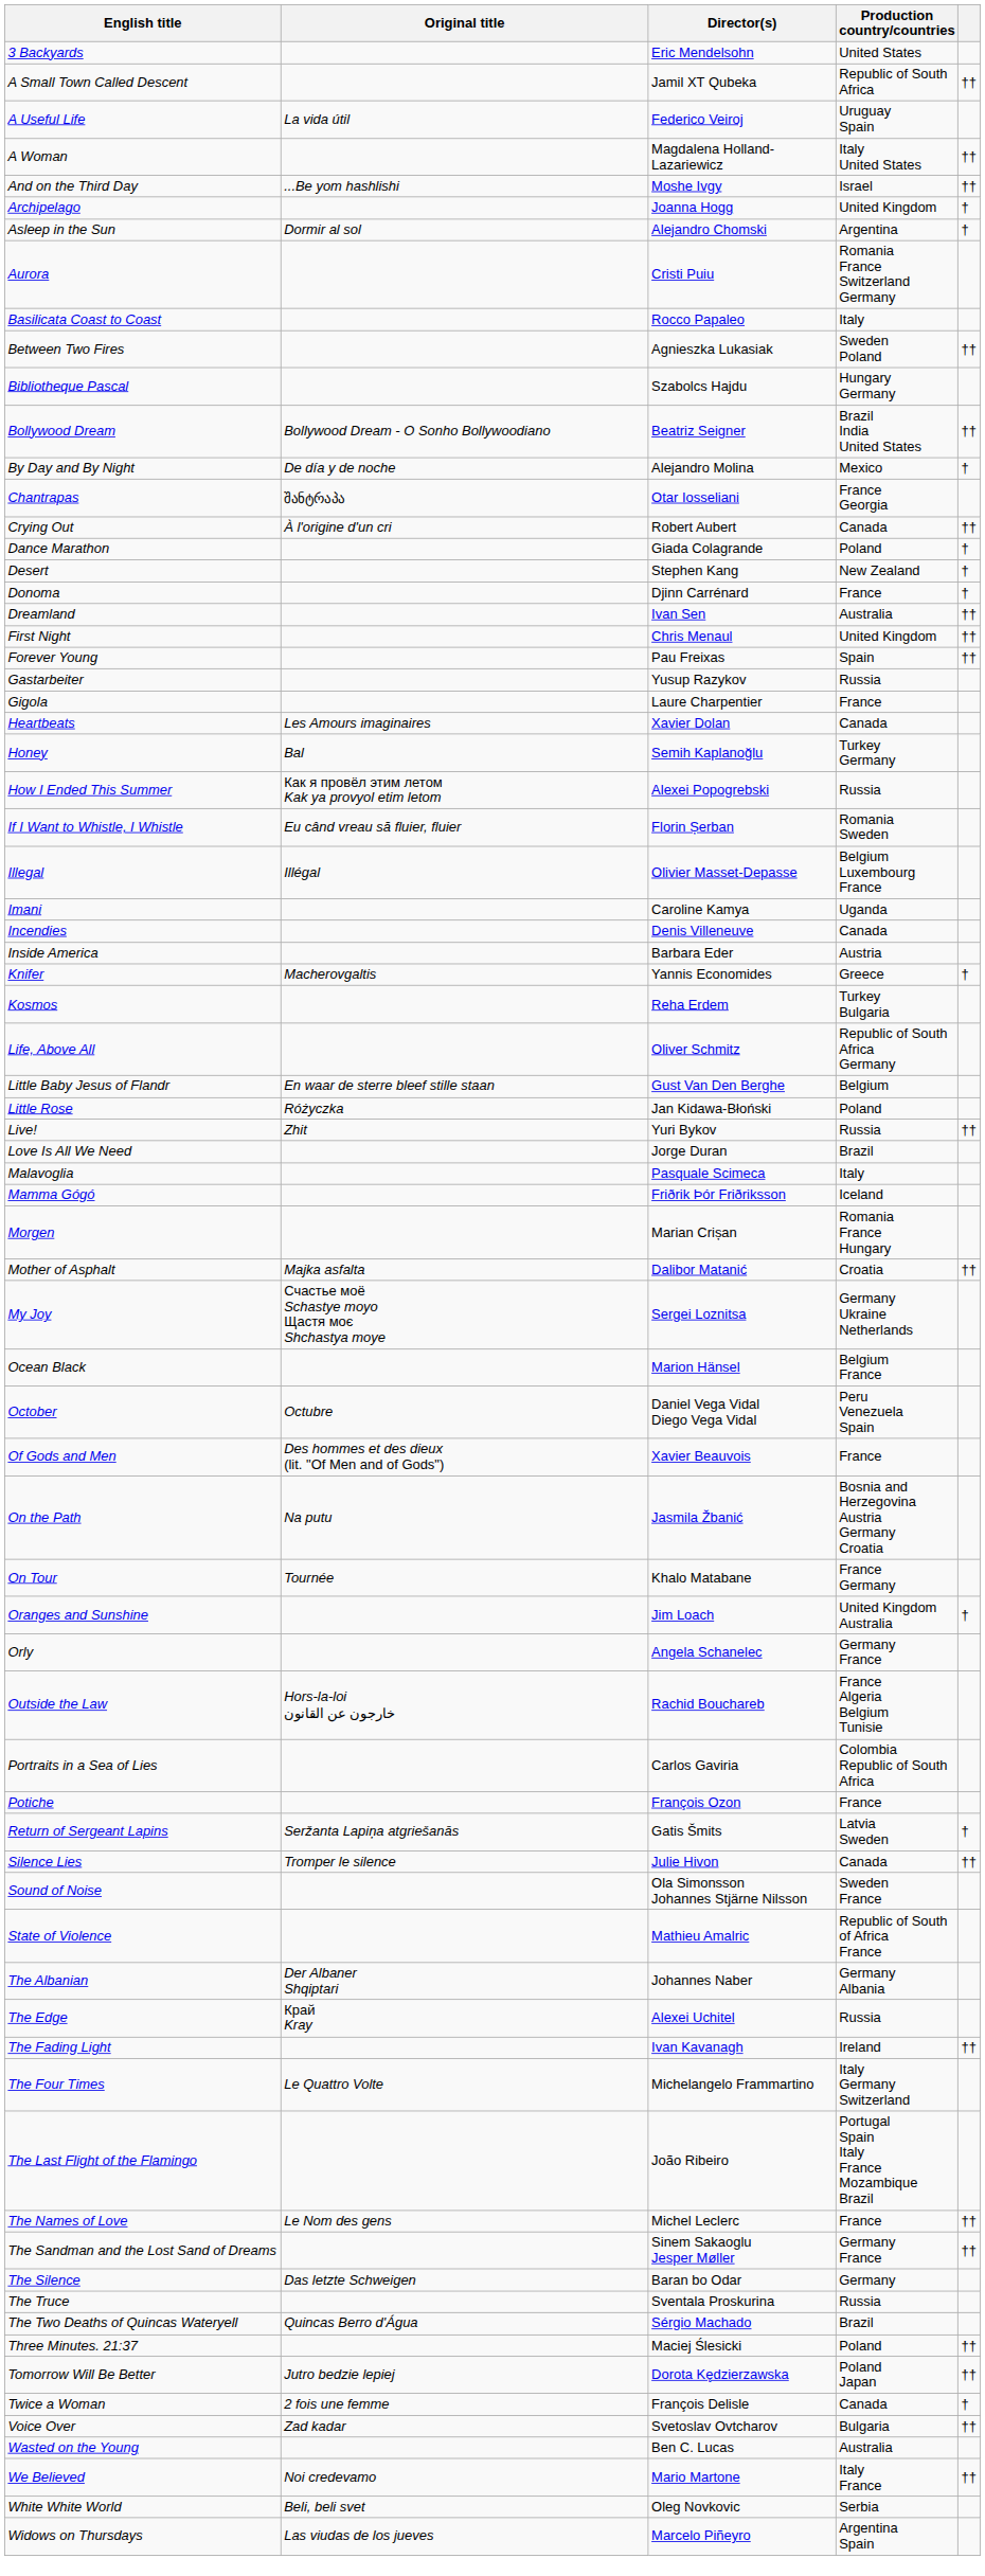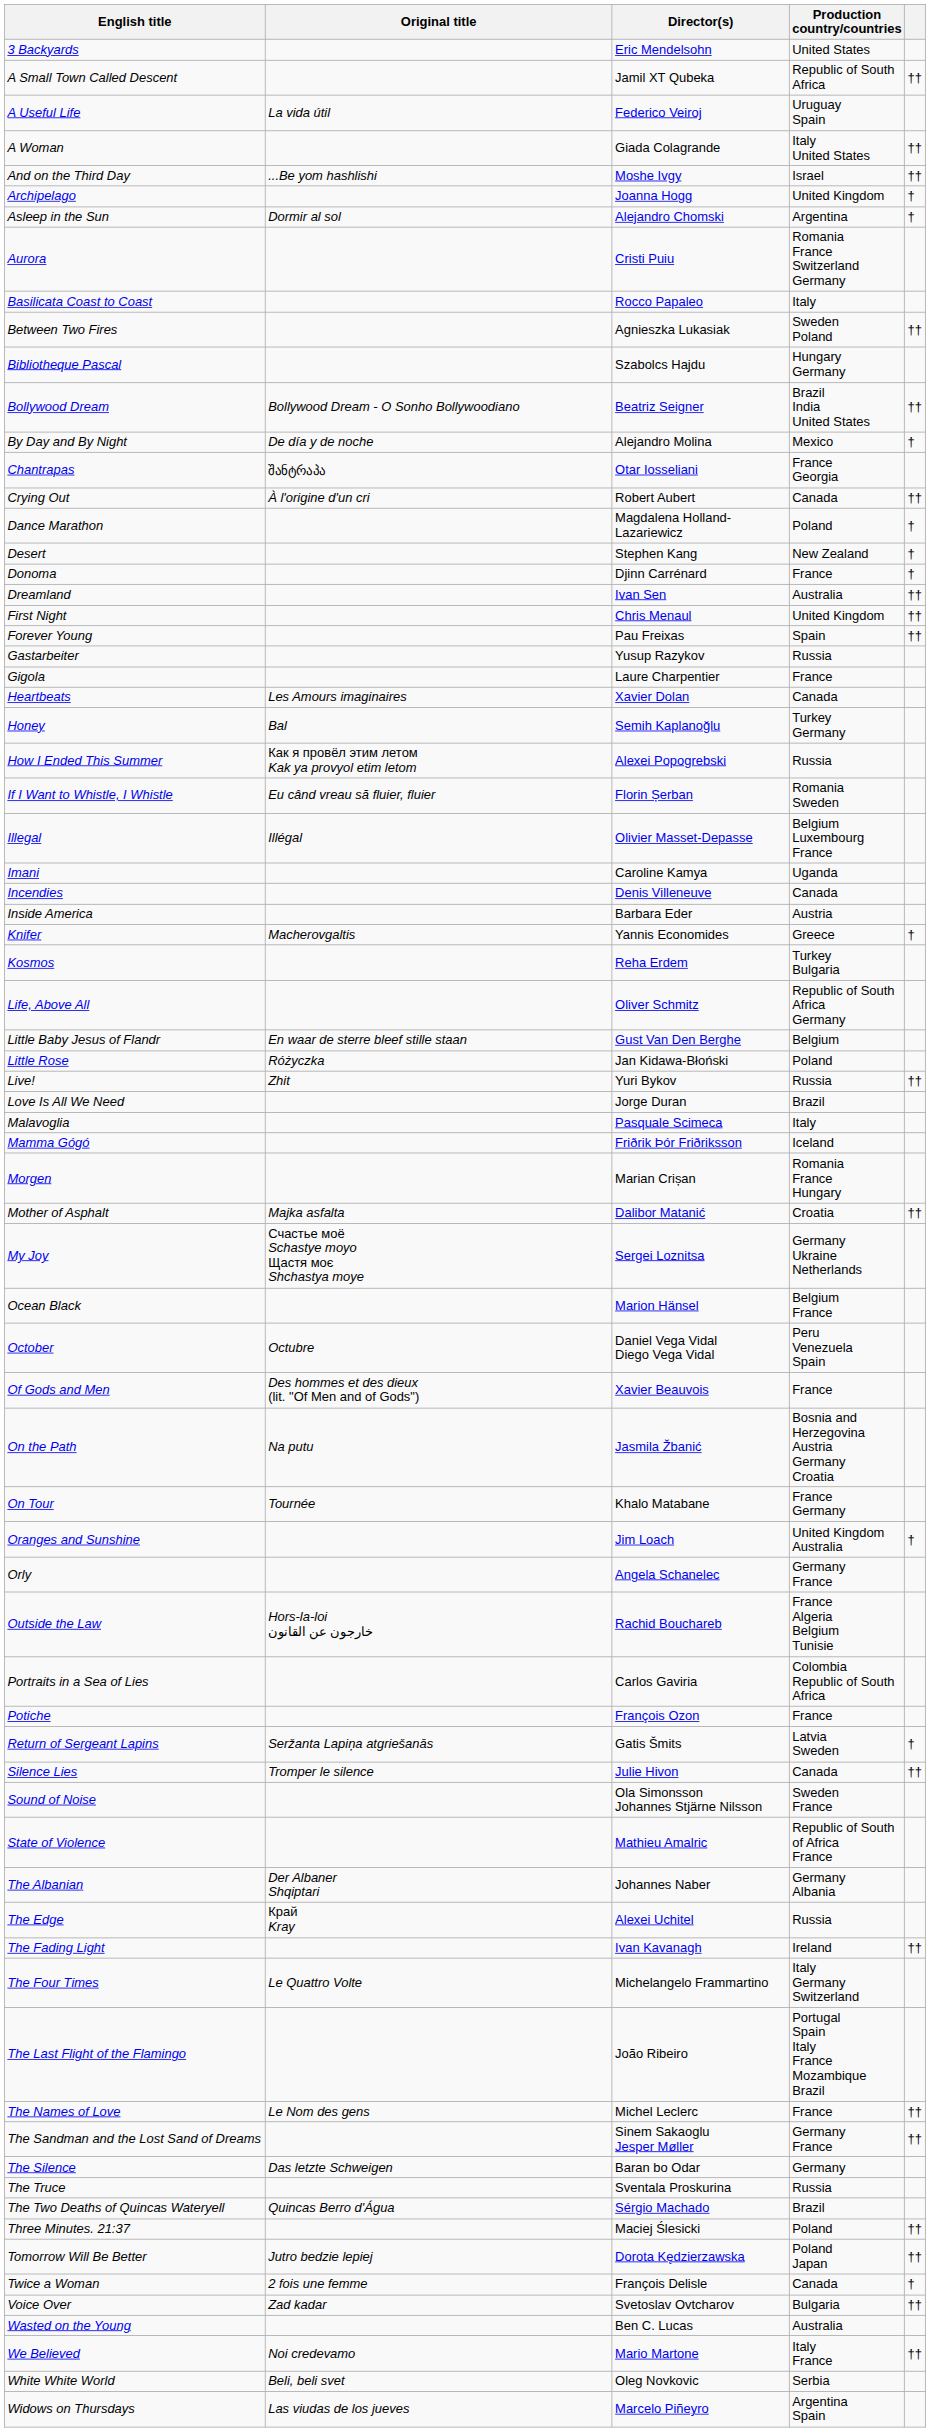A Woman | Director(s): Magdalena Holland-Lazariewicz -> Giada Colagrande
Dance Marathon | Director(s): Giada Colagrande -> Magdalena Holland-Lazariewicz
